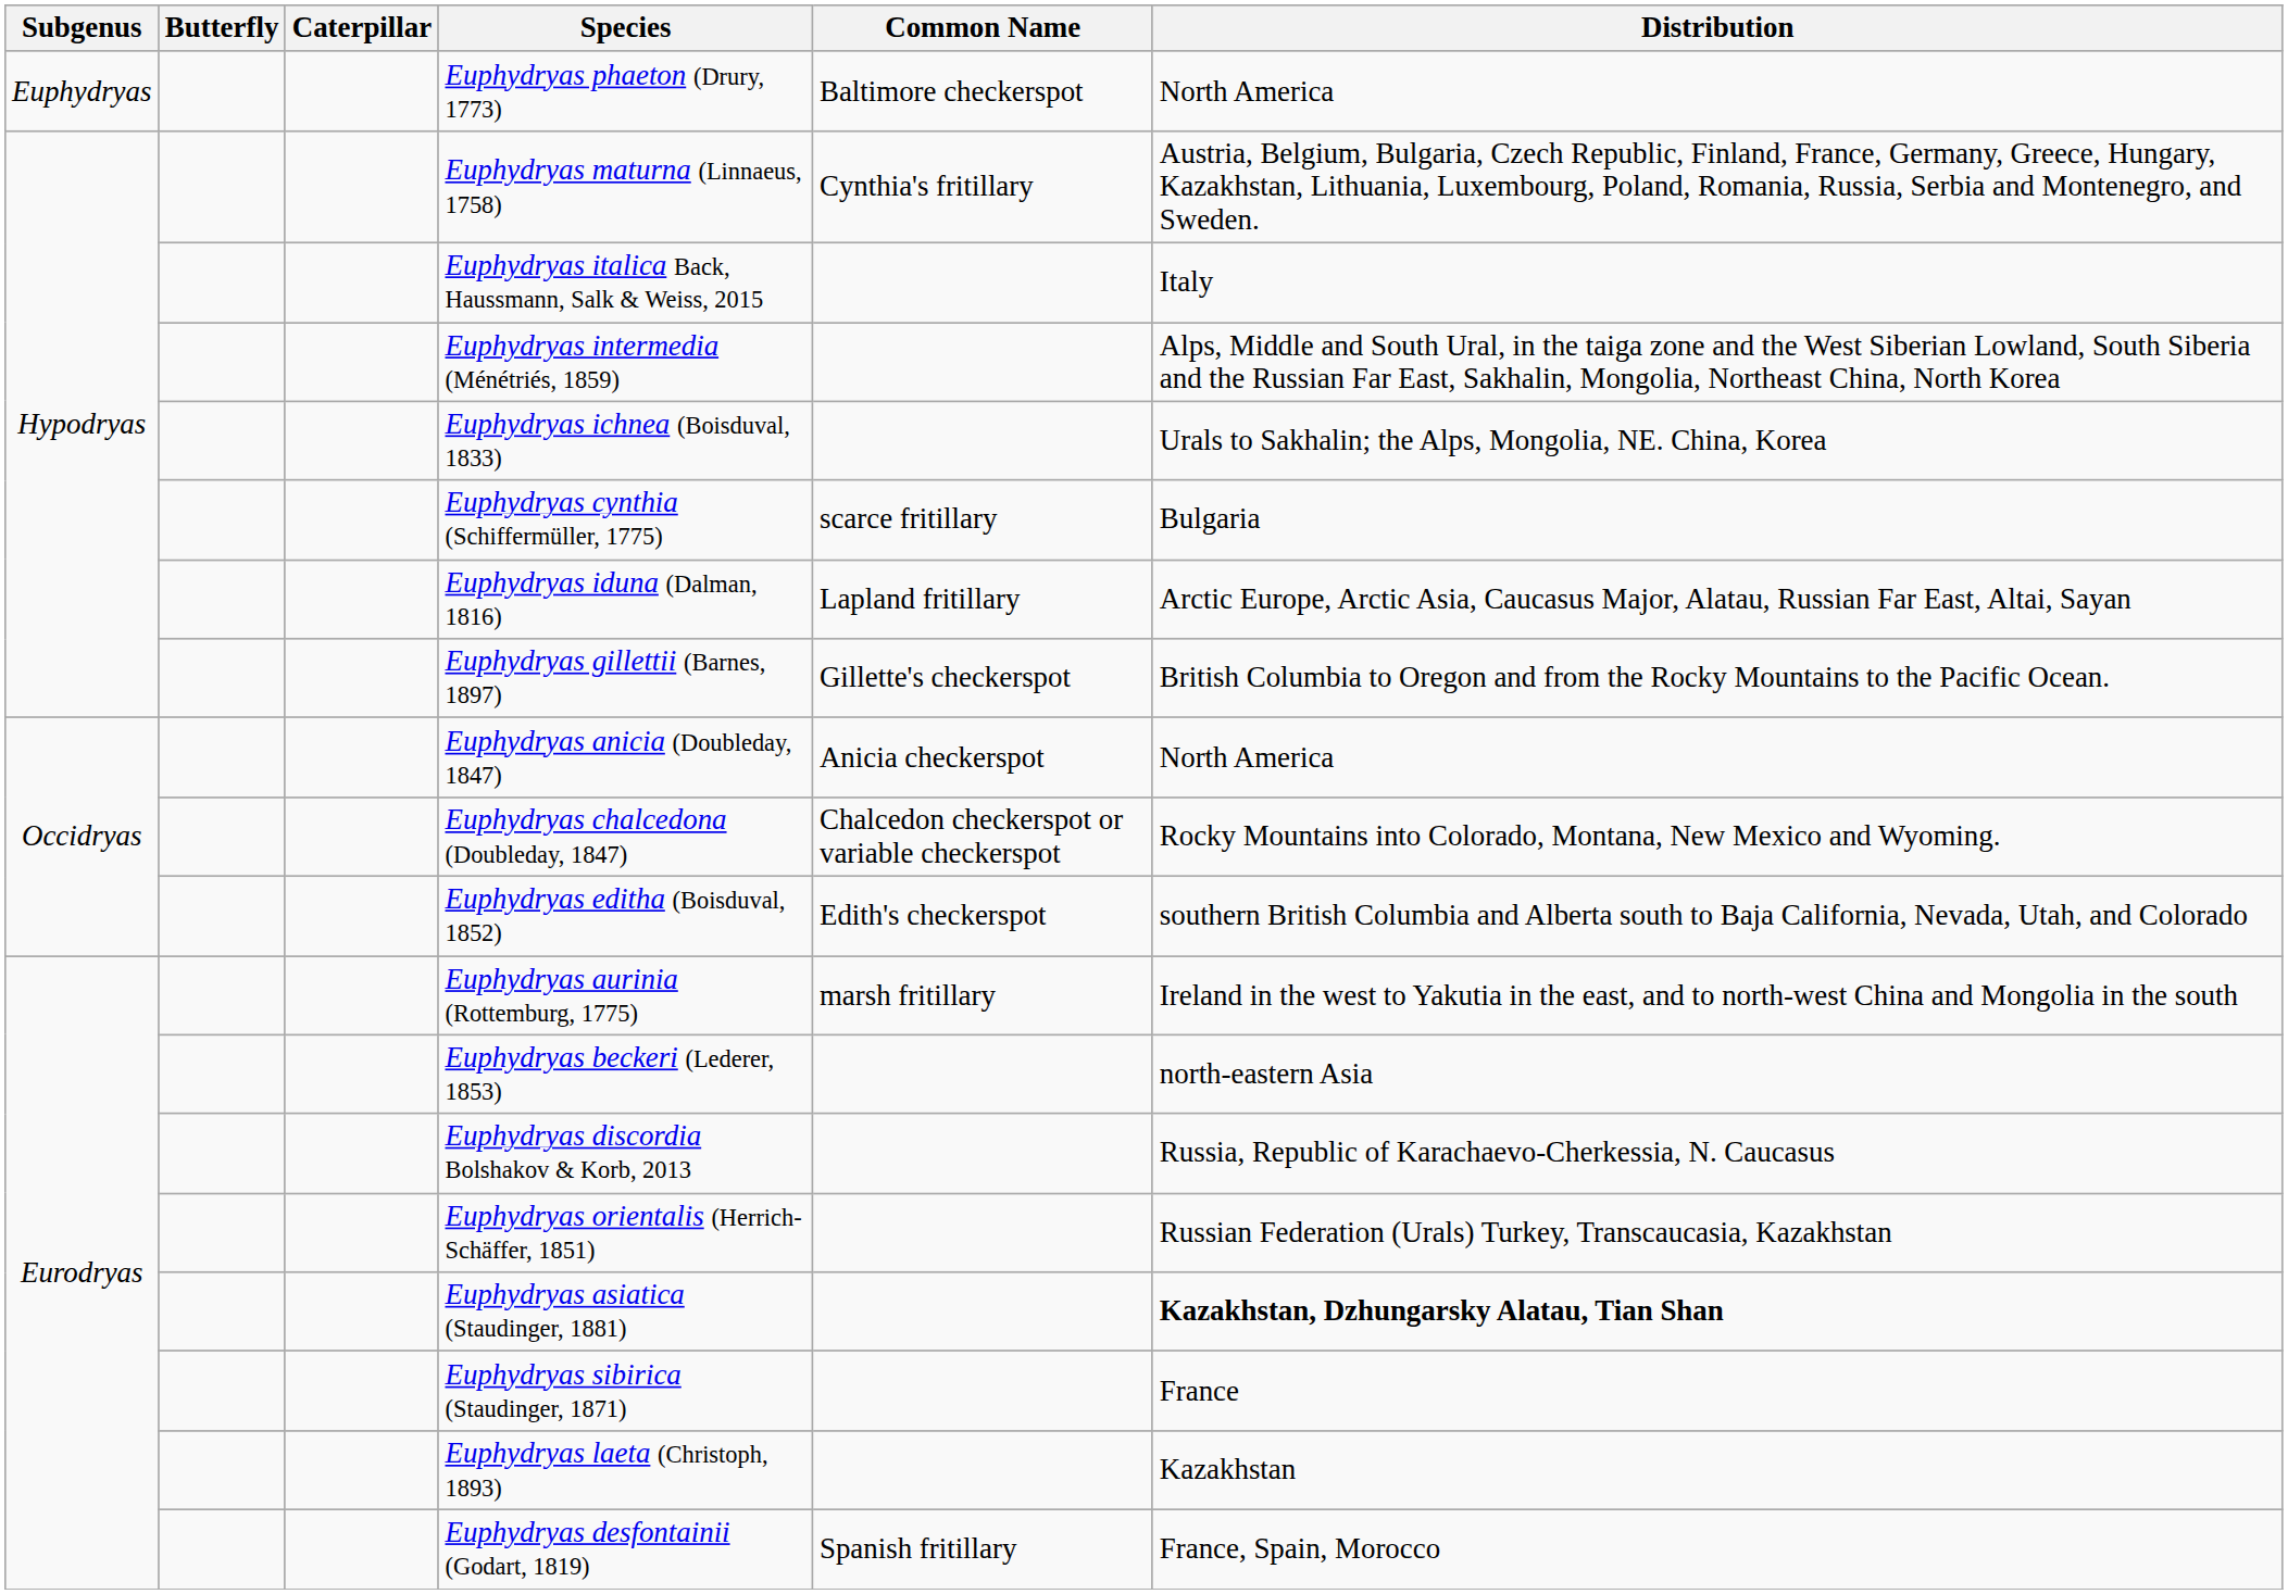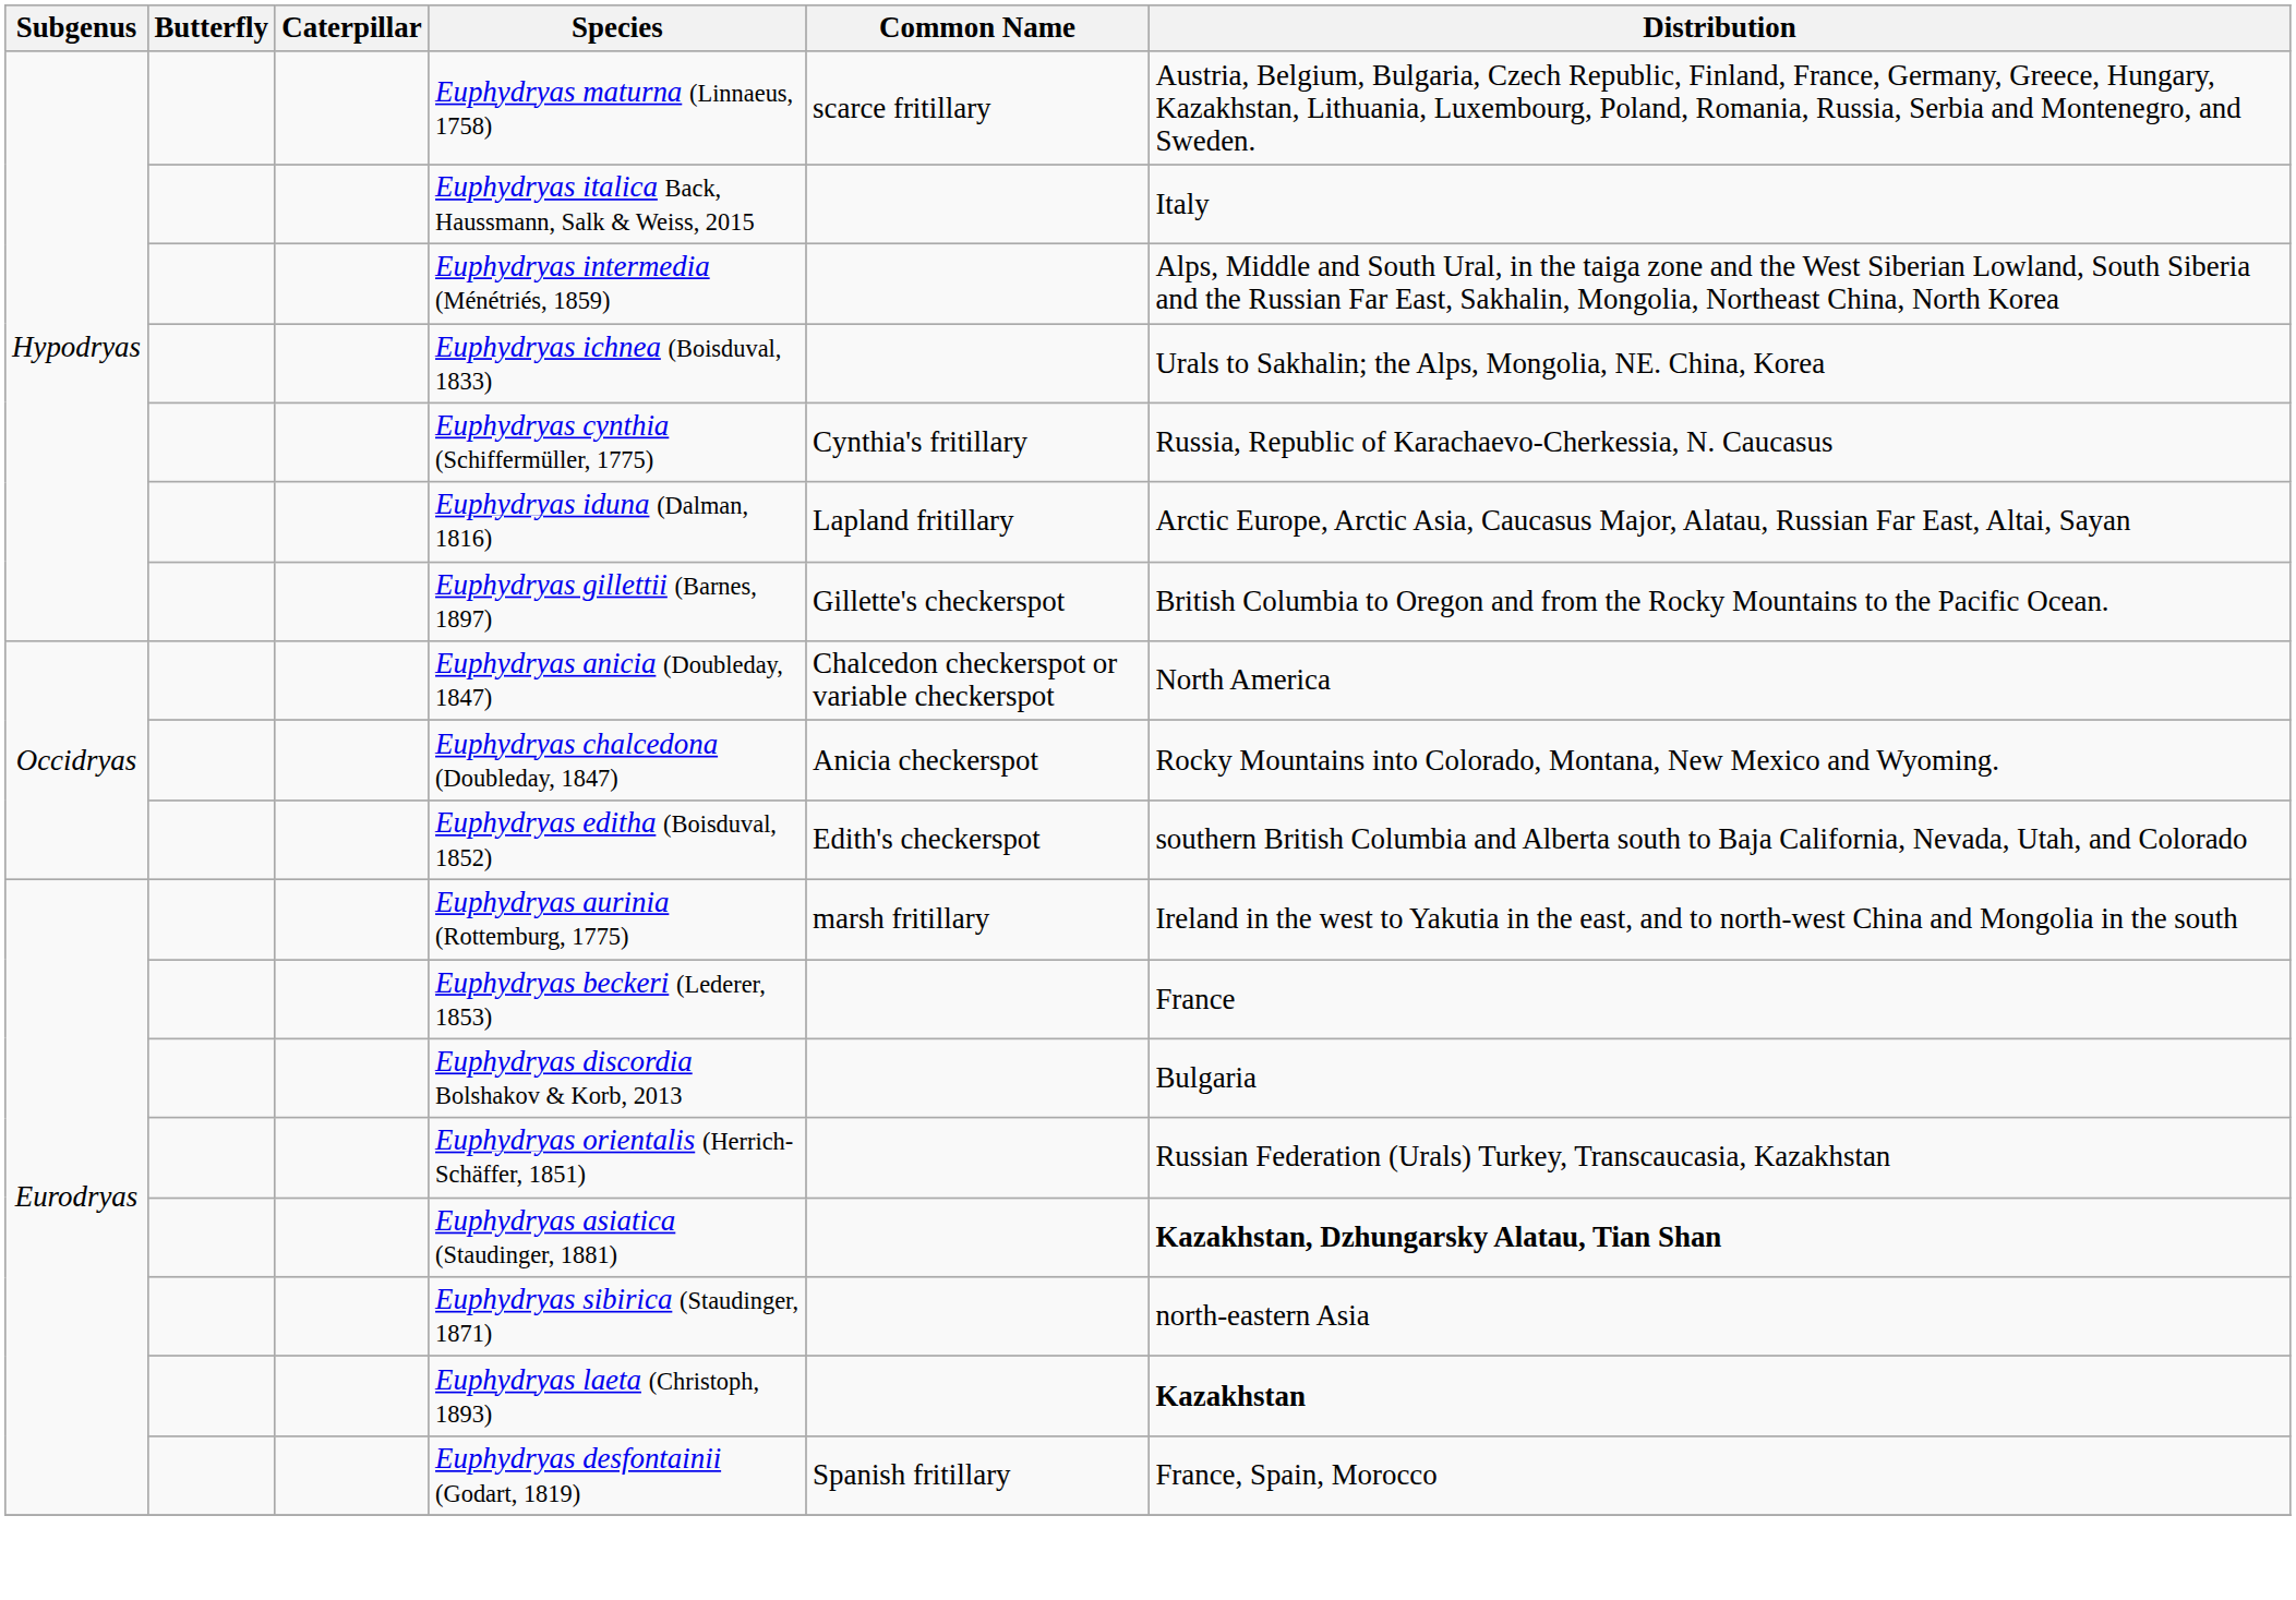- row: Euphydryas | Euphydryas phaeton (Drury, 1773) | Baltimore checkerspot | North America
Euphydryas maturna (Linnaeus, 1758) | Common Name: Cynthia's fritillary -> scarce fritillary
Euphydryas cynthia (Schiffermüller, 1775) | Common Name: scarce fritillary -> Cynthia's fritillary
Euphydryas cynthia (Schiffermüller, 1775) | Distribution: Bulgaria -> Russia, Republic of Karachaevo-Cherkessia, N. Caucasus
Euphydryas anicia (Doubleday, 1847) | Common Name: Anicia checkerspot -> Chalcedon checkerspot or variable checkerspot
Euphydryas chalcedona (Doubleday, 1847) | Common Name: Chalcedon checkerspot or variable checkerspot -> Anicia checkerspot
Euphydryas beckeri (Lederer, 1853) | Distribution: north-eastern Asia -> France
Euphydryas discordia Bolshakov & Korb, 2013 | Distribution: Russia, Republic of Karachaevo-Cherkessia, N. Caucasus -> Bulgaria
Euphydryas sibirica (Staudinger, 1871) | Distribution: France -> north-eastern Asia
Euphydryas laeta (Christoph, 1893) | Distribution: normal -> bold
